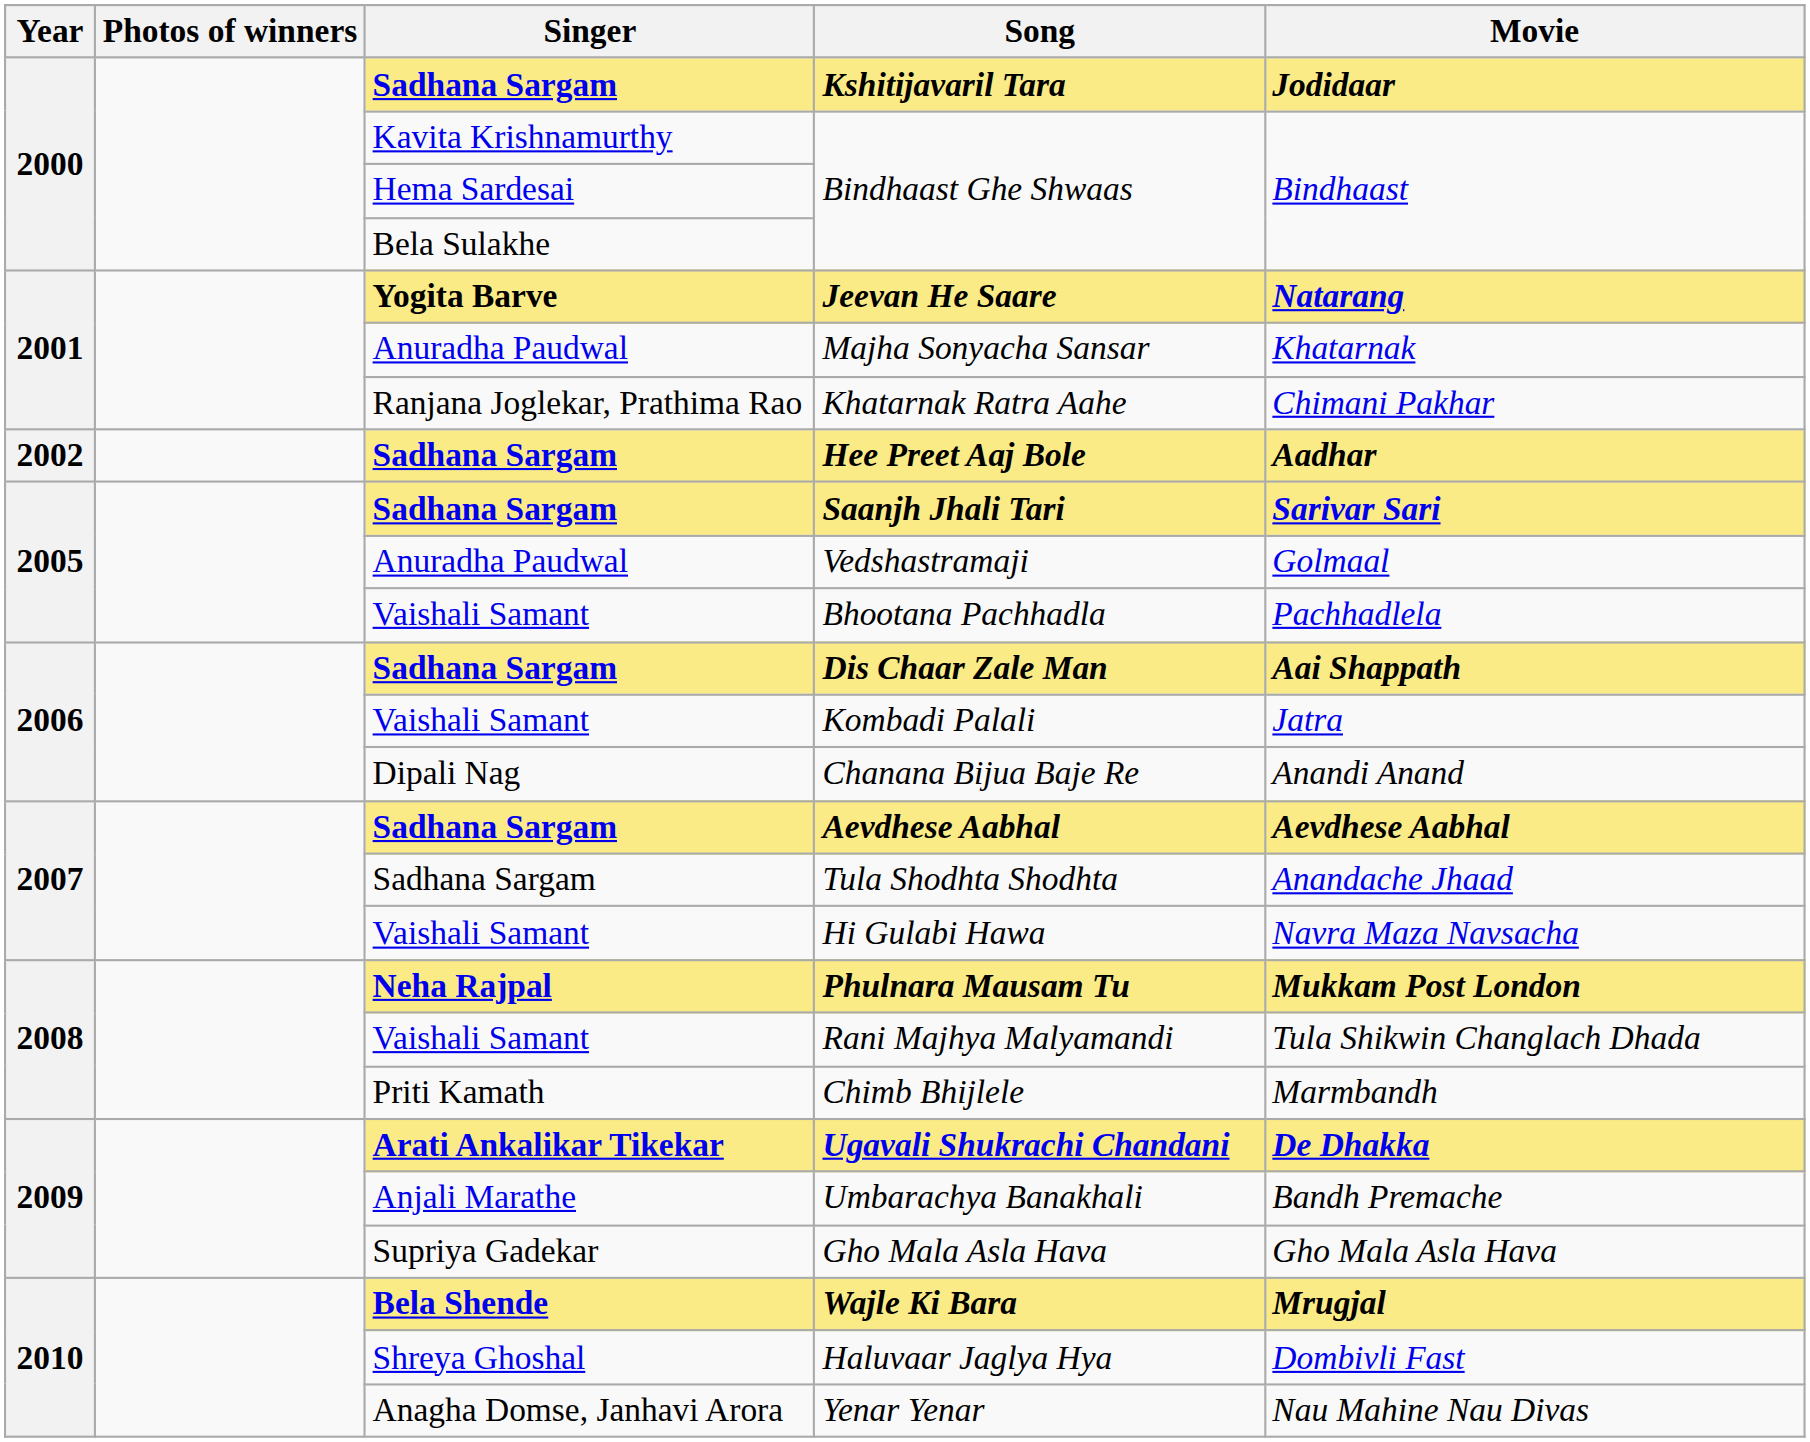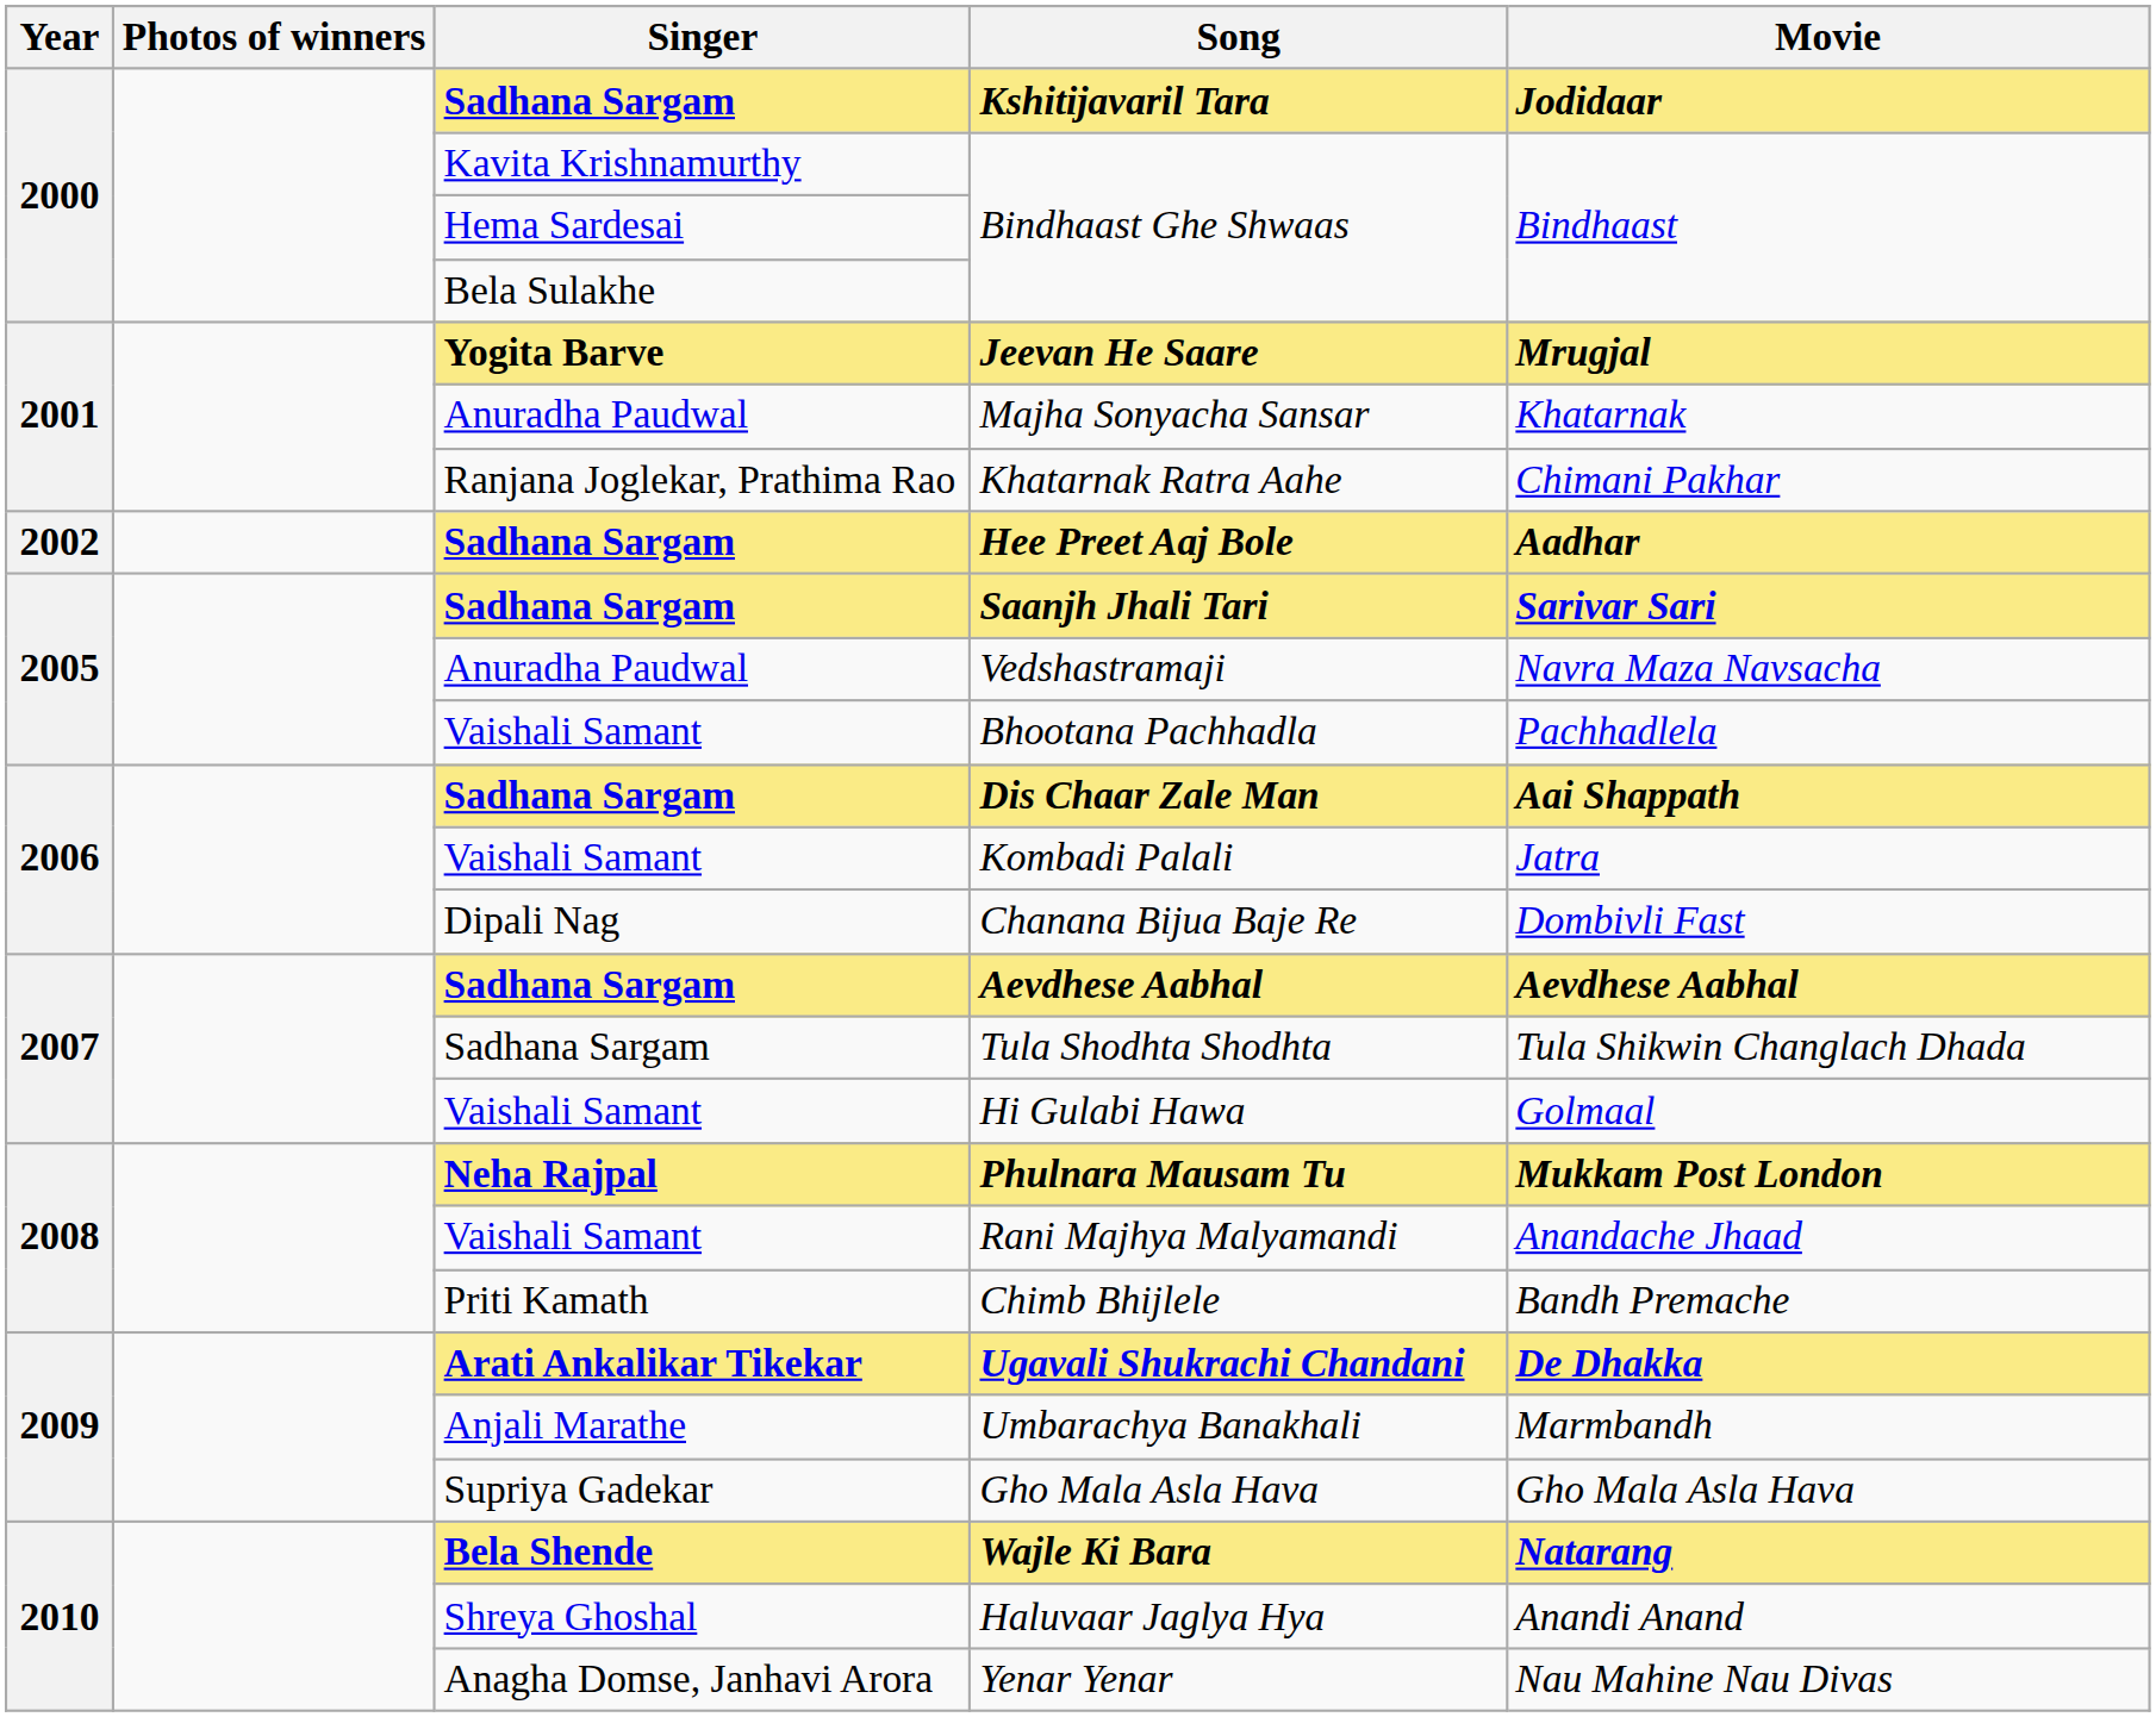Jeevan He Saare | Movie: Natarang -> Mrugjal
Vedshastramaji | Movie: Golmaal -> Navra Maza Navsacha
Chanana Bijua Baje Re | Movie: Anandi Anand -> Dombivli Fast
Tula Shodhta Shodhta | Movie: Anandache Jhaad -> Tula Shikwin Changlach Dhada
Hi Gulabi Hawa | Movie: Navra Maza Navsacha -> Golmaal
Rani Majhya Malyamandi | Movie: Tula Shikwin Changlach Dhada -> Anandache Jhaad
Chimb Bhijlele | Movie: Marmbandh -> Bandh Premache
Umbarachya Banakhali | Movie: Bandh Premache -> Marmbandh
Wajle Ki Bara | Movie: Mrugjal -> Natarang
Haluvaar Jaglya Hya | Movie: Dombivli Fast -> Anandi Anand
